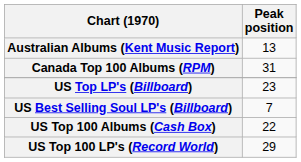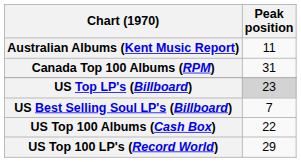Australian Albums (Kent Music Report) | Peak position: 13 -> 11
US Top LP's (Billboard) | Peak position: no background -> lightgrey background
